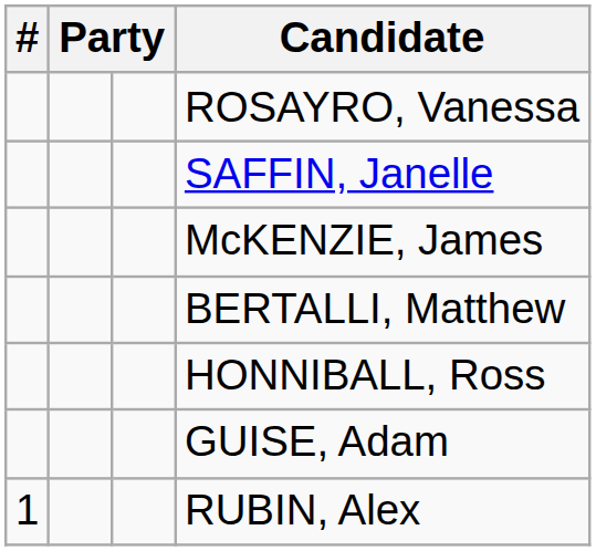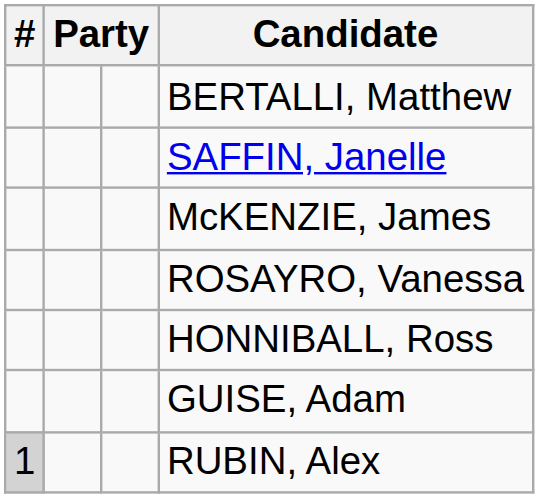rows swapped: BERTALLI, Matthew <-> ROSAYRO, Vanessa
RUBIN, Alex | #: no background -> lightgrey background
